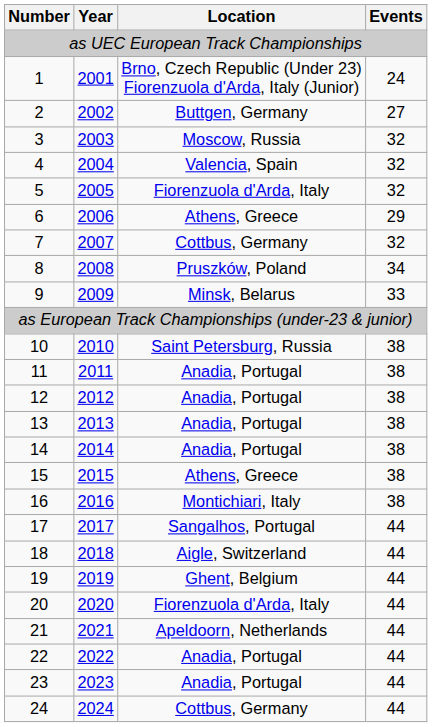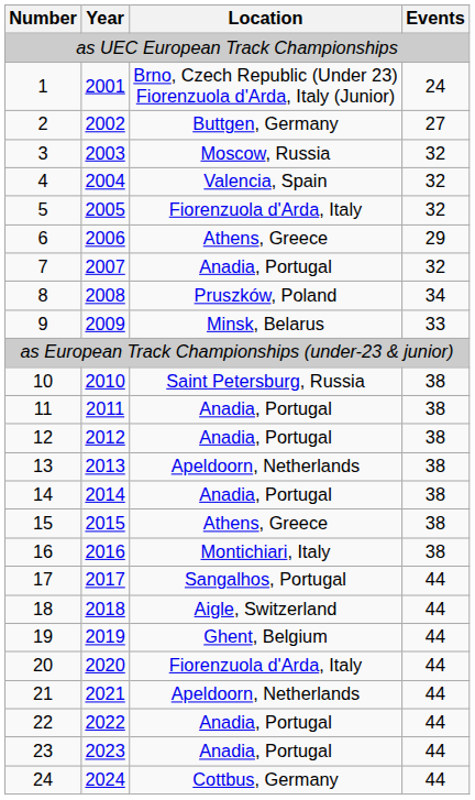7 | Location: Cottbus, Germany -> Anadia, Portugal
13 | Location: Anadia, Portugal -> Apeldoorn, Netherlands
